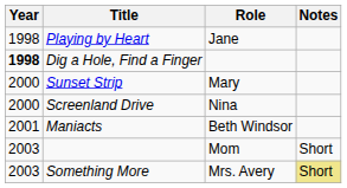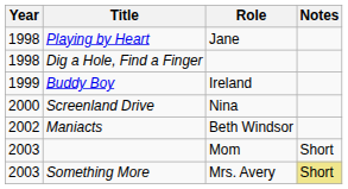Dig a Hole, Find a Finger | Year: bold -> normal
+ row: 1999 | Buddy Boy | Ireland
- row: 2000 | Sunset Strip | Mary
Maniacts | Year: 2001 -> 2002
